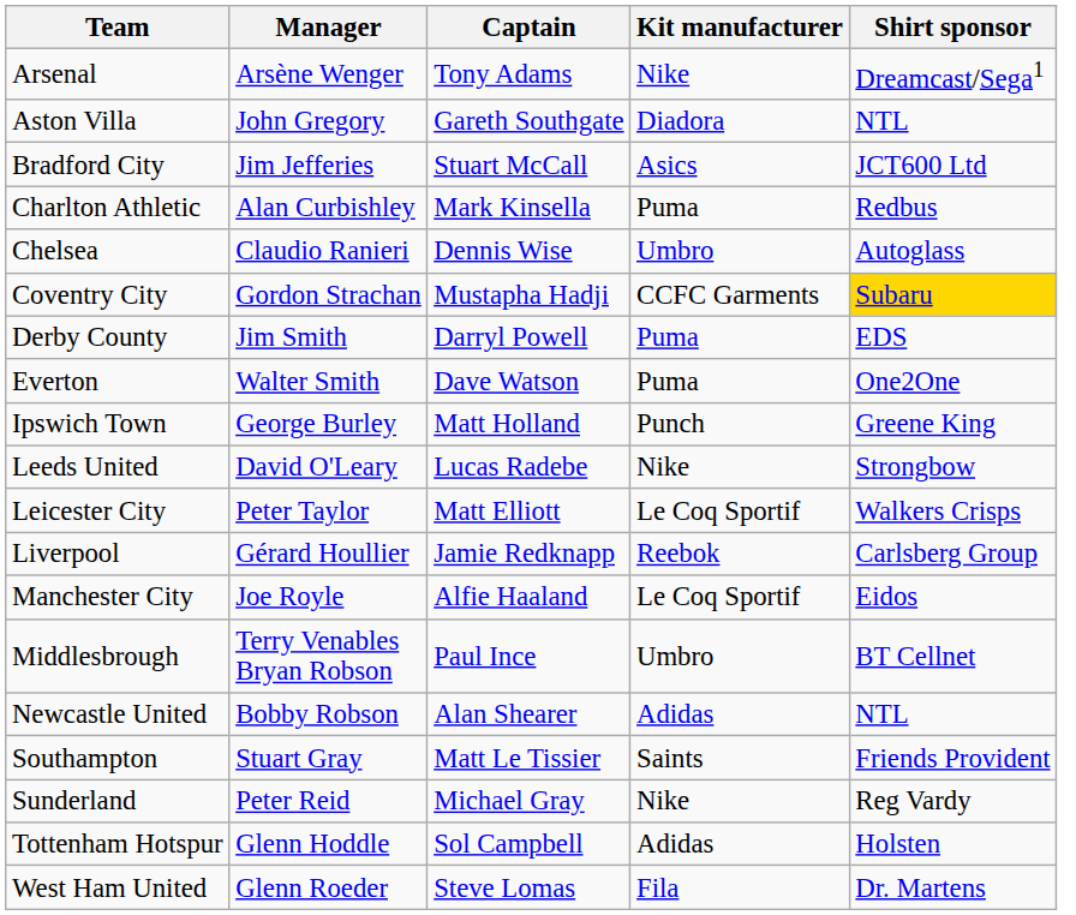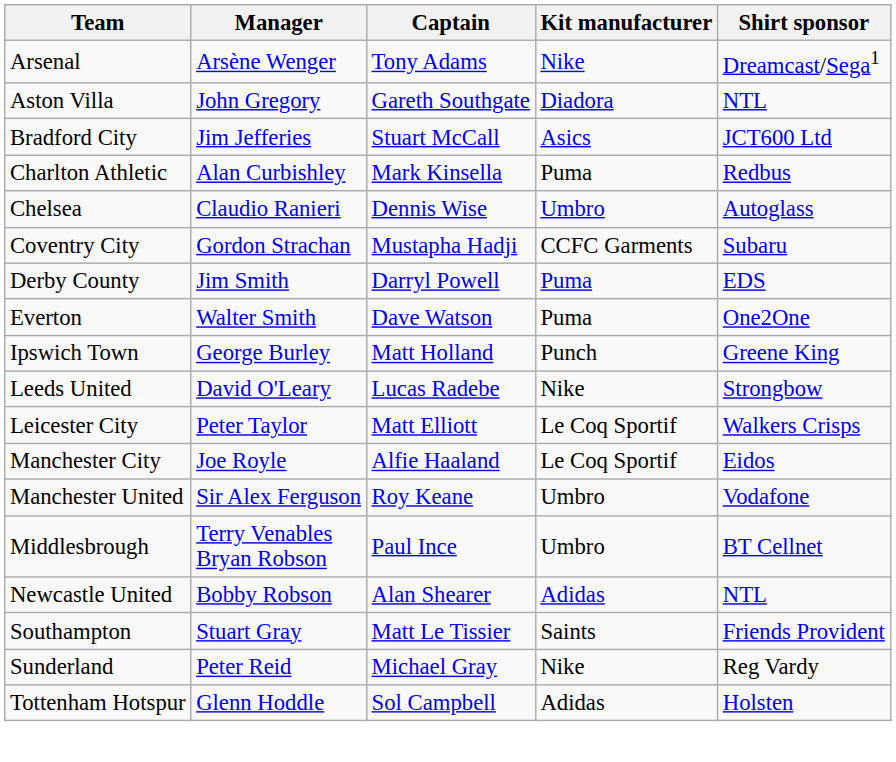Coventry City | Shirt sponsor: gold background -> no background
- row: Liverpool | Gérard Houllier | Jamie Redknapp | Reebok | Carlsberg Group
+ row: Manchester United | Sir Alex Ferguson | Roy Keane | Umbro | Vodafone
- row: West Ham United | Glenn Roeder | Steve Lomas | Fila | Dr. Martens
